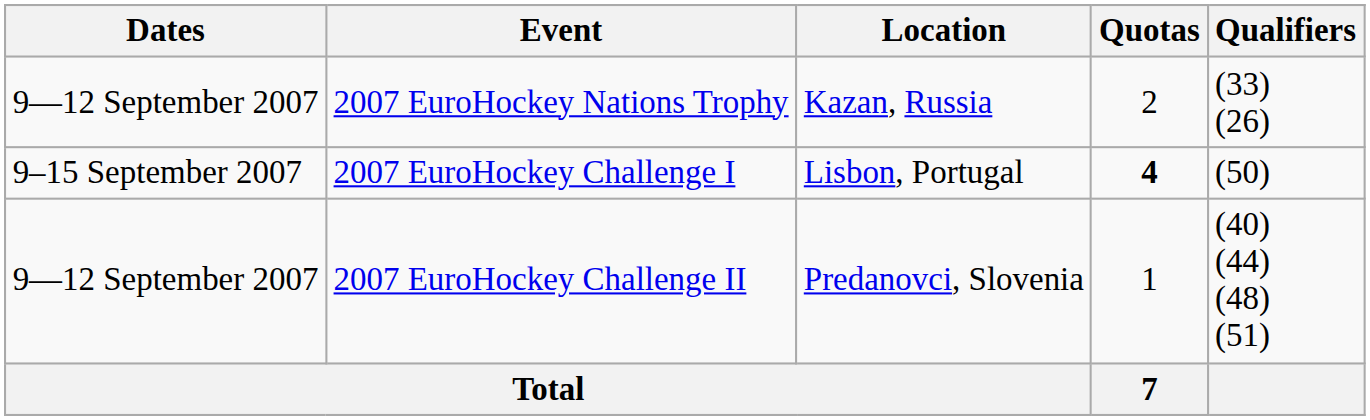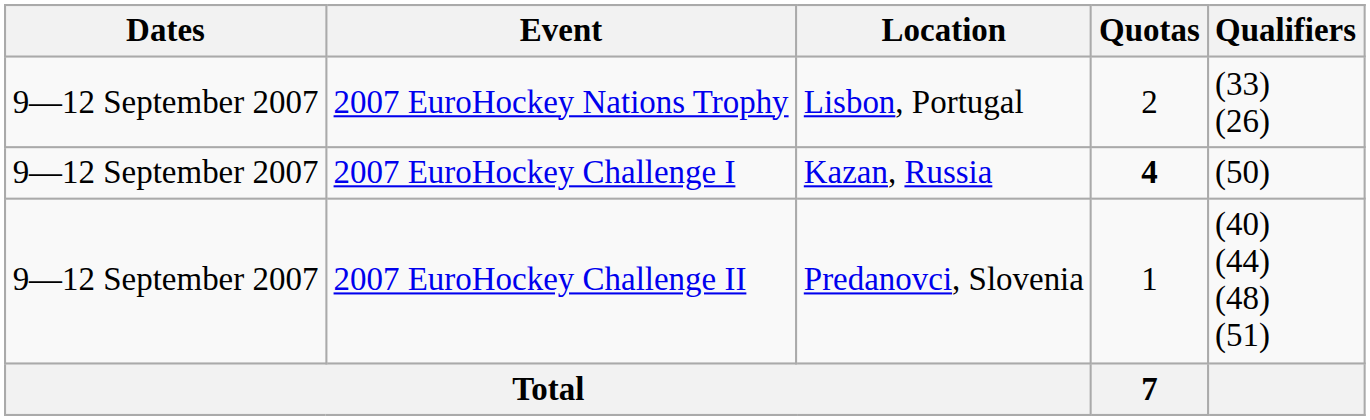2007 EuroHockey Nations Trophy | Location: Kazan, Russia -> Lisbon, Portugal
2007 EuroHockey Challenge I | Dates: 9–15 September 2007 -> 9—12 September 2007
2007 EuroHockey Challenge I | Location: Lisbon, Portugal -> Kazan, Russia
